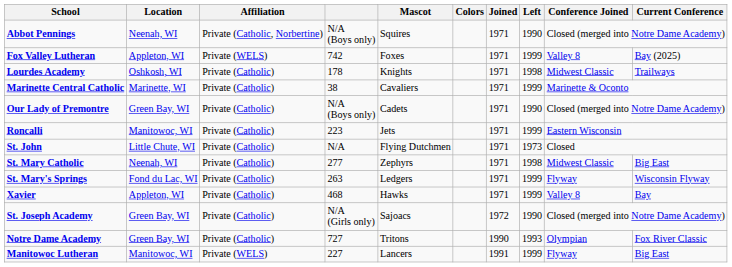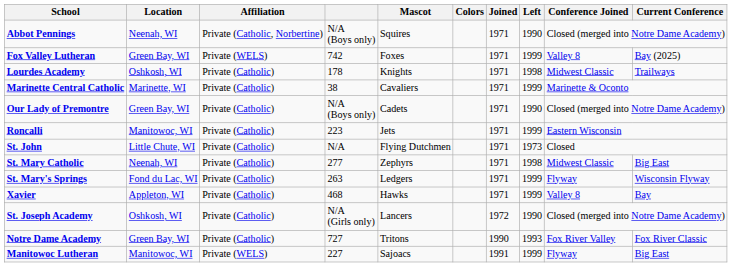Fox Valley Lutheran | Location: Appleton, WI -> Green Bay, WI
St. Joseph Academy | Location: Green Bay, WI -> Oshkosh, WI
St. Joseph Academy | Mascot: Sajoacs -> Lancers
Notre Dame Academy | Conference Joined: Olympian -> Fox River Valley
Manitowoc Lutheran | Mascot: Lancers -> Sajoacs
